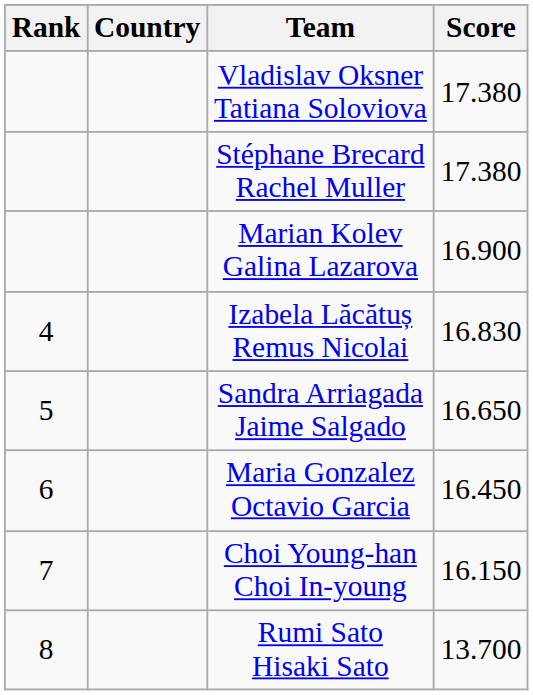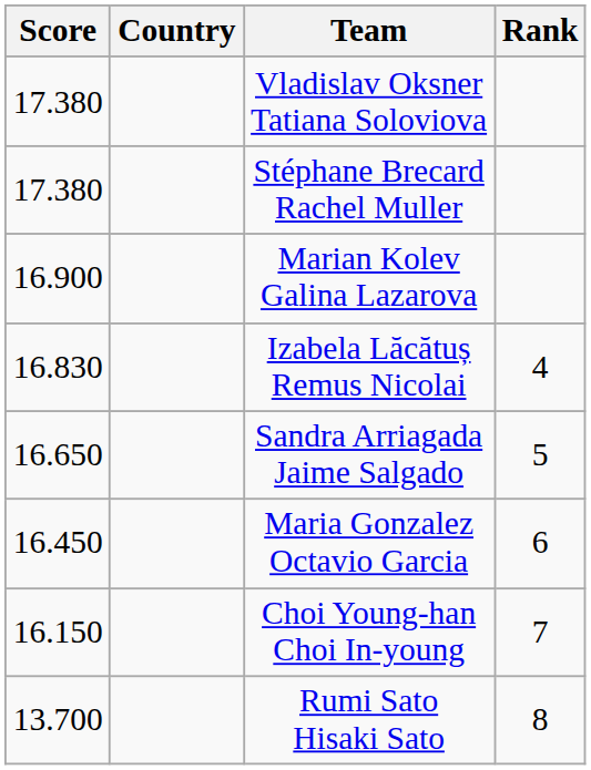columns swapped: Rank <-> Score
